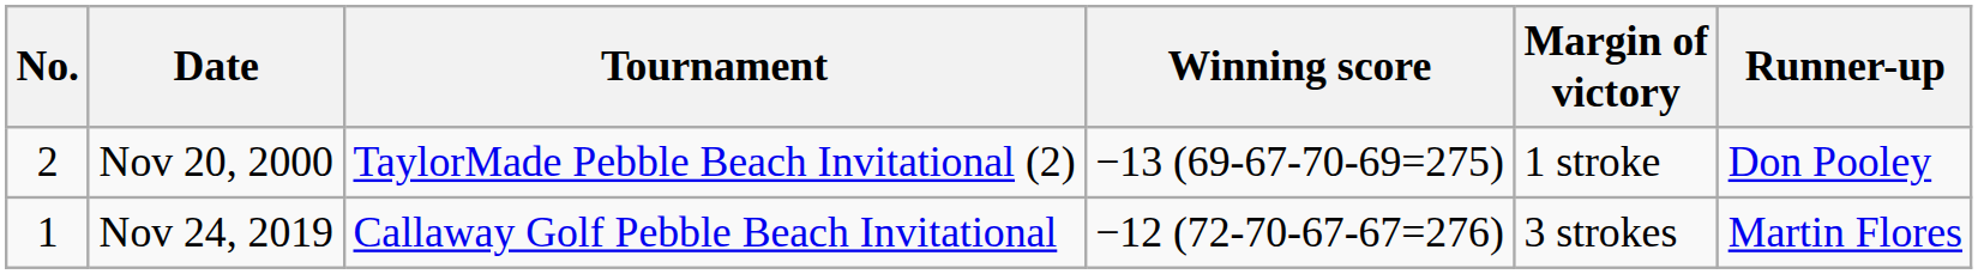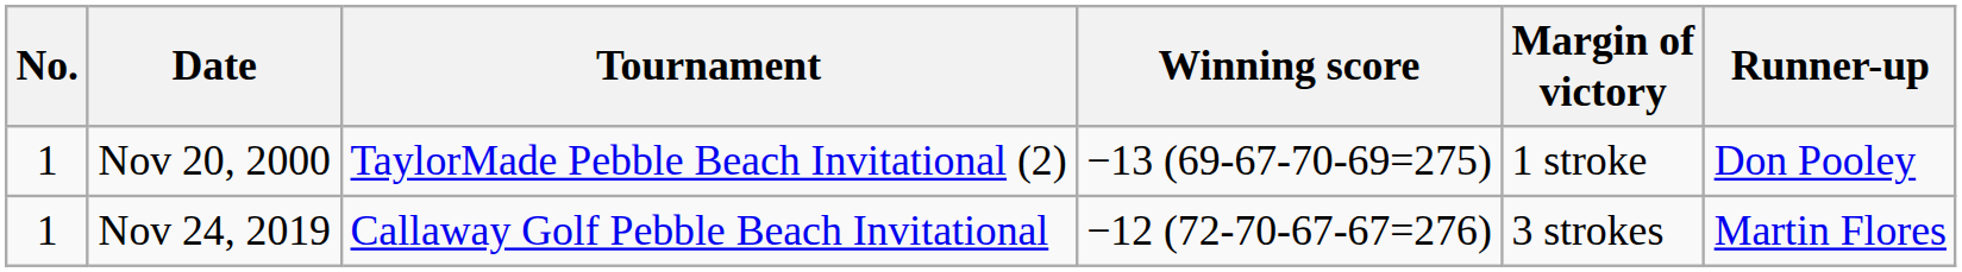Nov 20, 2000 | No.: 2 -> 1
